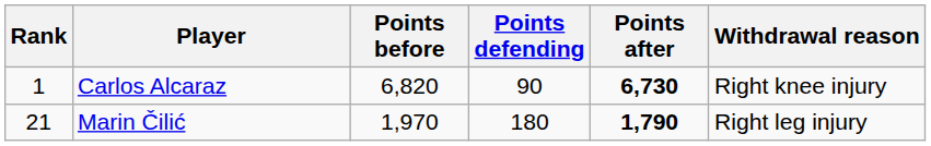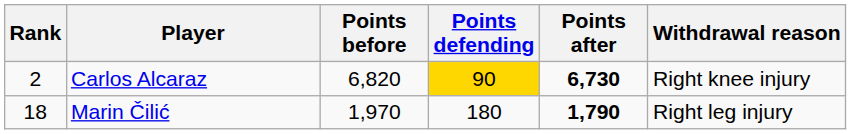Carlos Alcaraz | Rank: 1 -> 2
Carlos Alcaraz | Points defending: no background -> gold background
Marin Čilić | Rank: 21 -> 18
